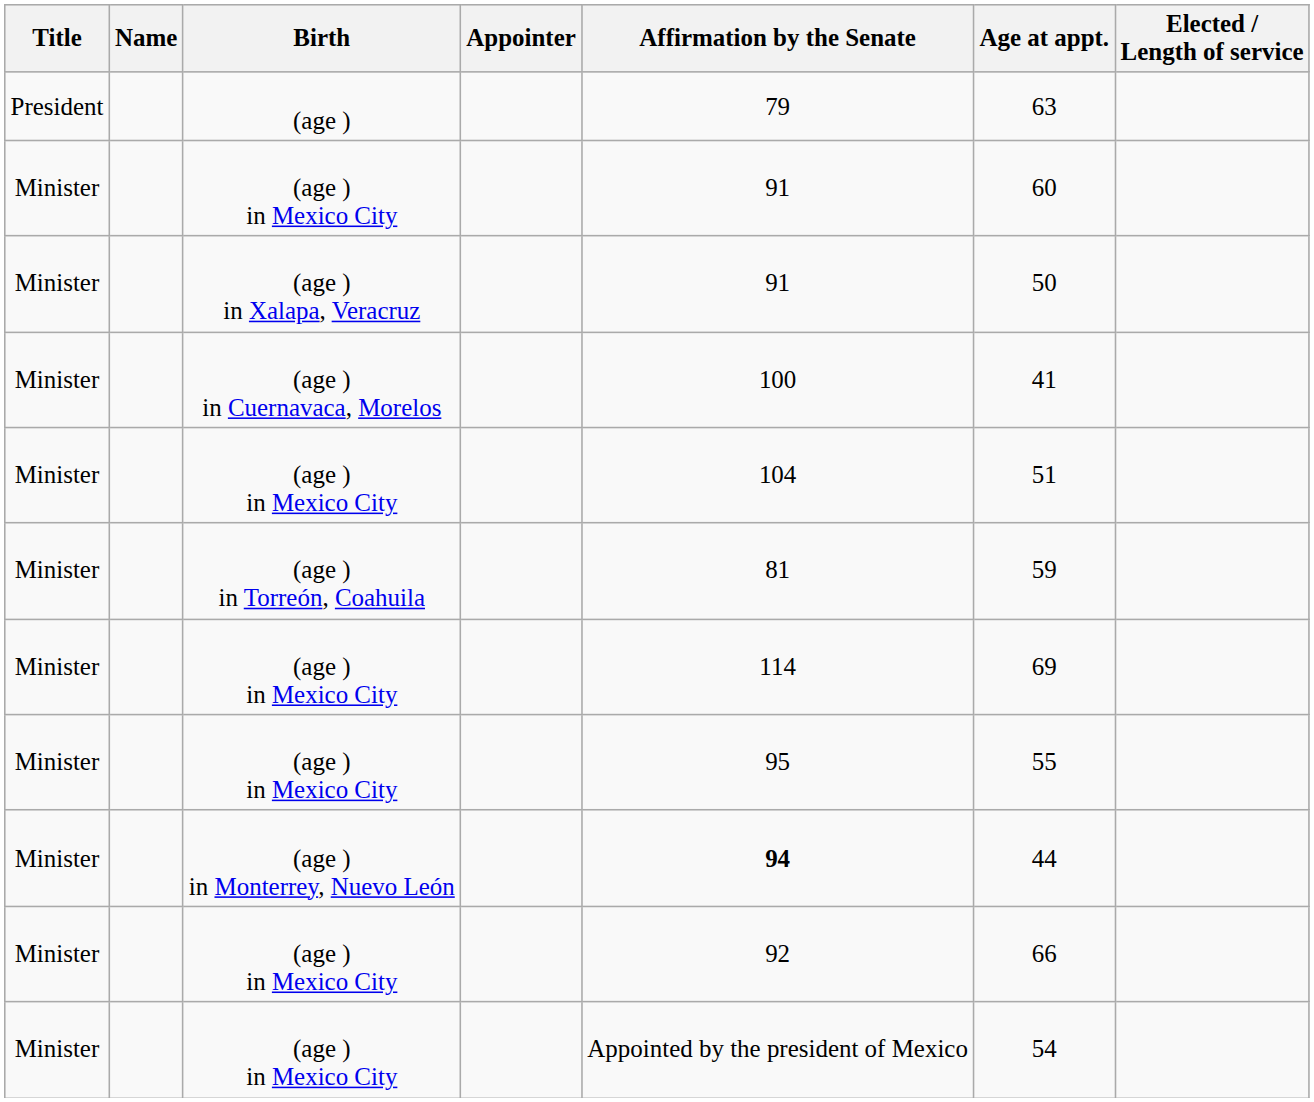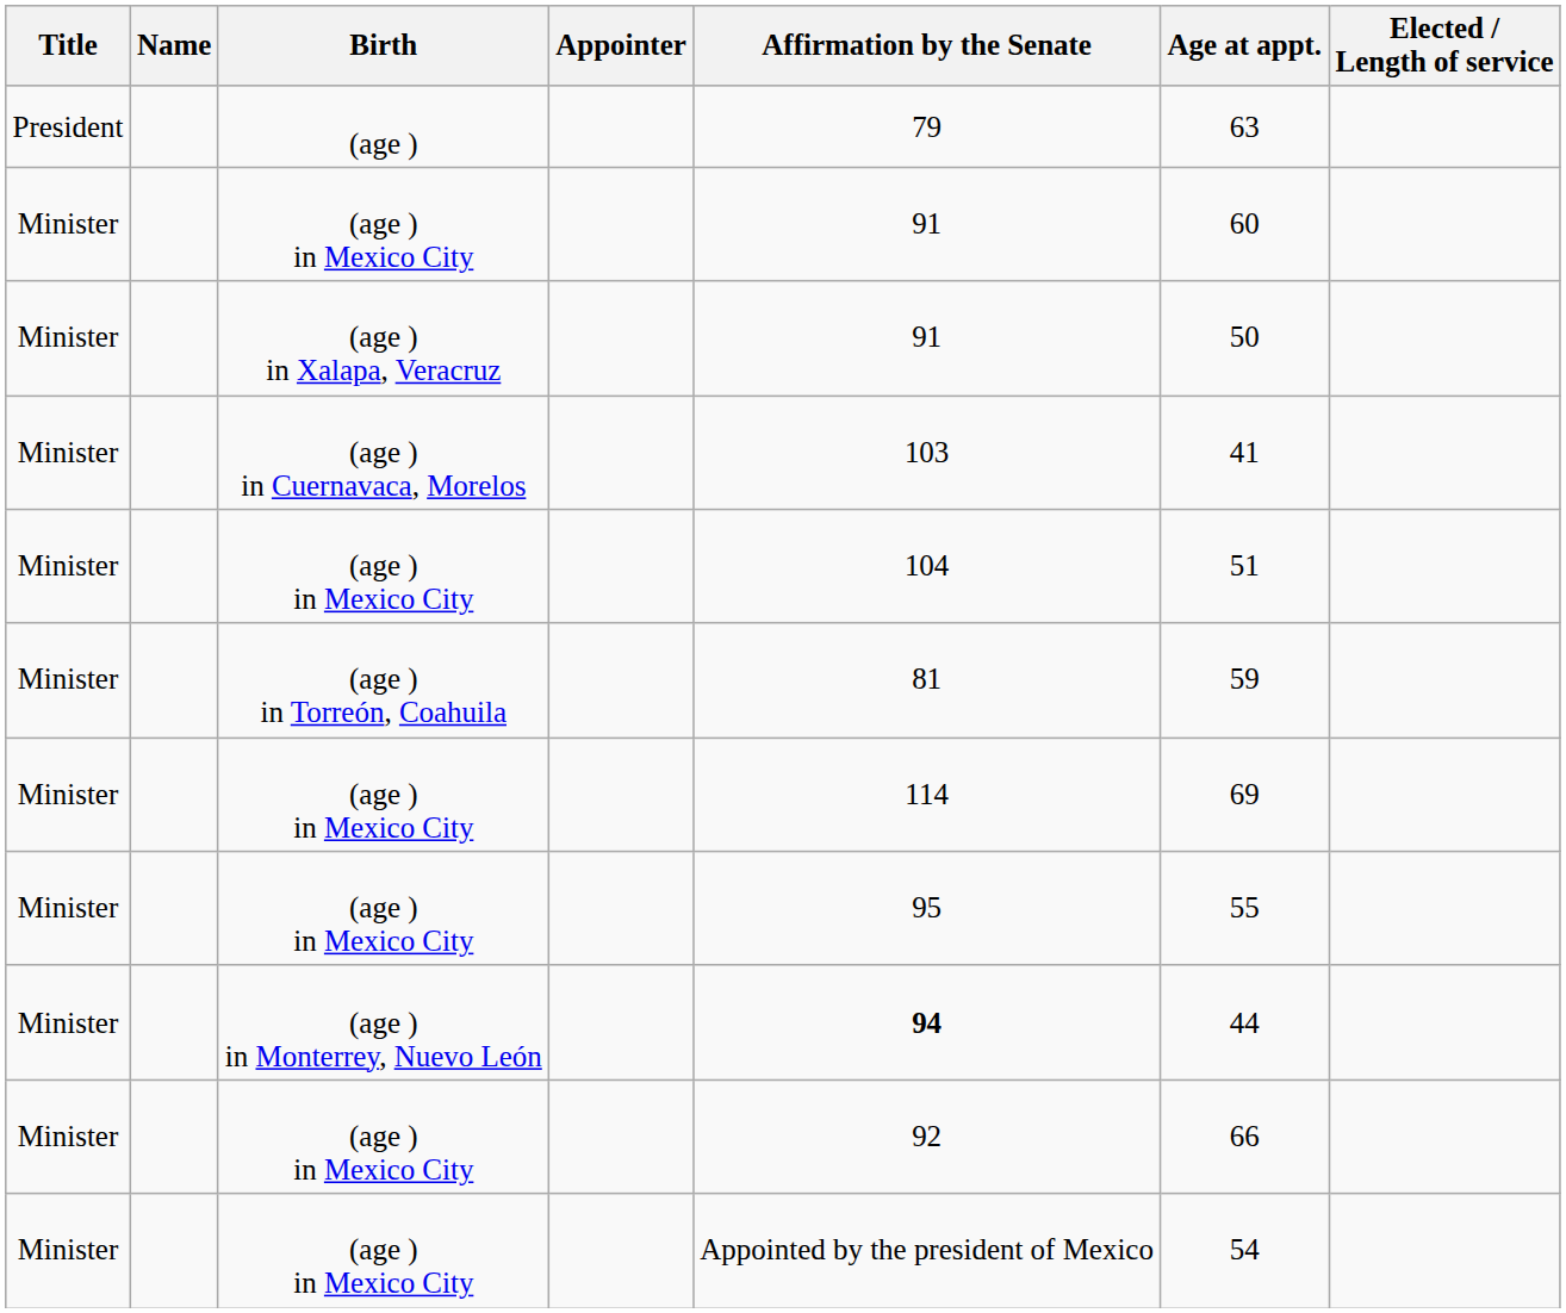(age ) in Cuernavaca, Morelos | Affirmation by the Senate: 100 -> 103
